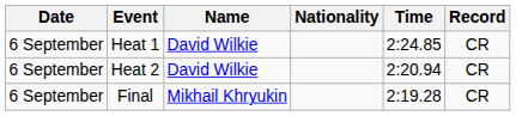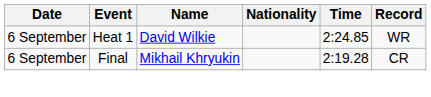Heat 1 | Record: CR -> WR
- row: 6 September | Heat 2 | David Wilkie | 2:20.94 | CR
